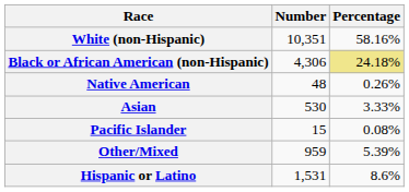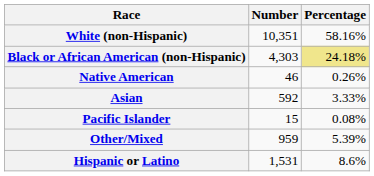Black or African American (non-Hispanic) | Number: 4,306 -> 4,303
Native American | Number: 48 -> 46
Asian | Number: 530 -> 592
